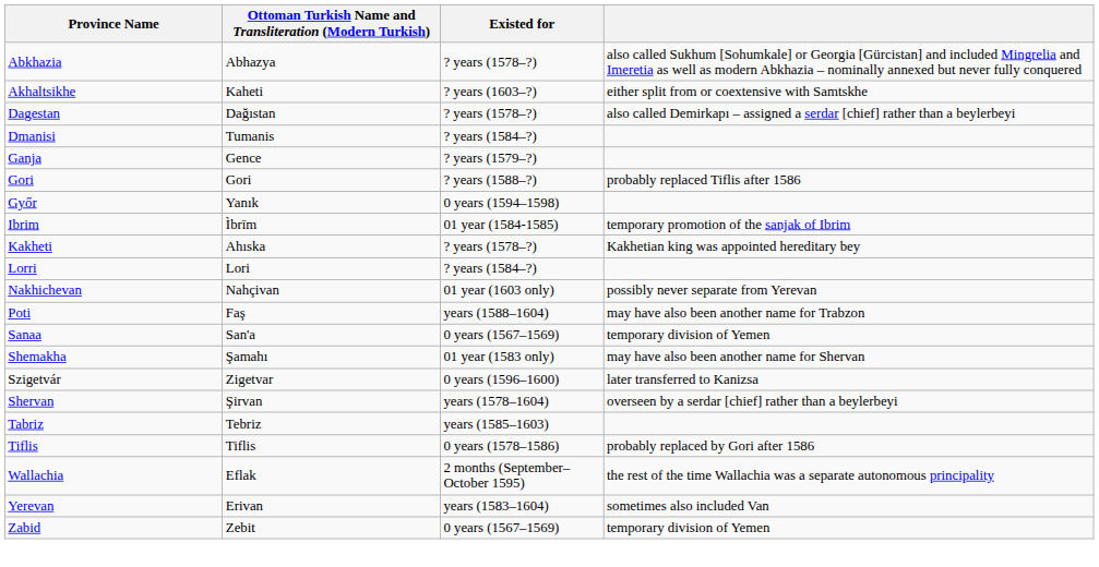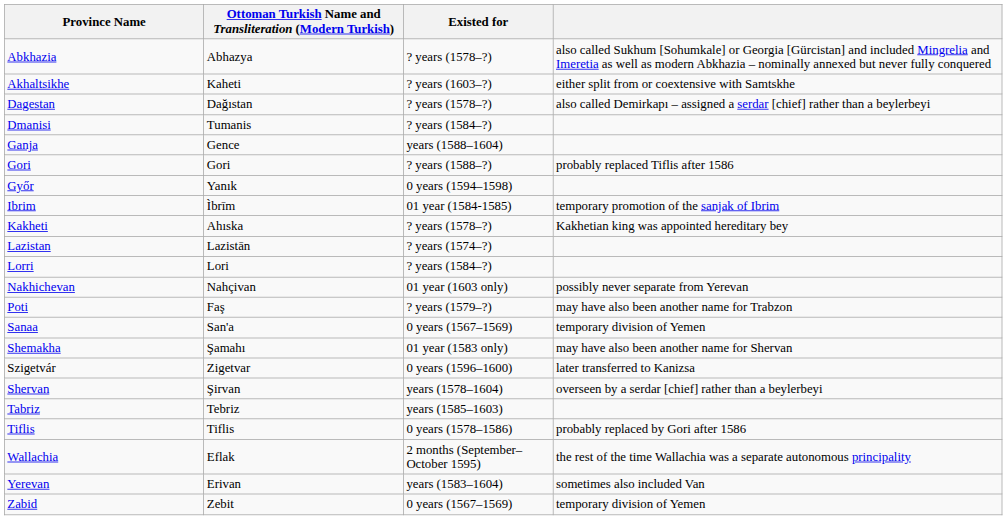Ganja | Existed for: ? years (1579–?) -> years (1588–1604)
+ row: Lazistan | Lazistān | ? years (1574–?)
Poti | Existed for: years (1588–1604) -> ? years (1579–?)
